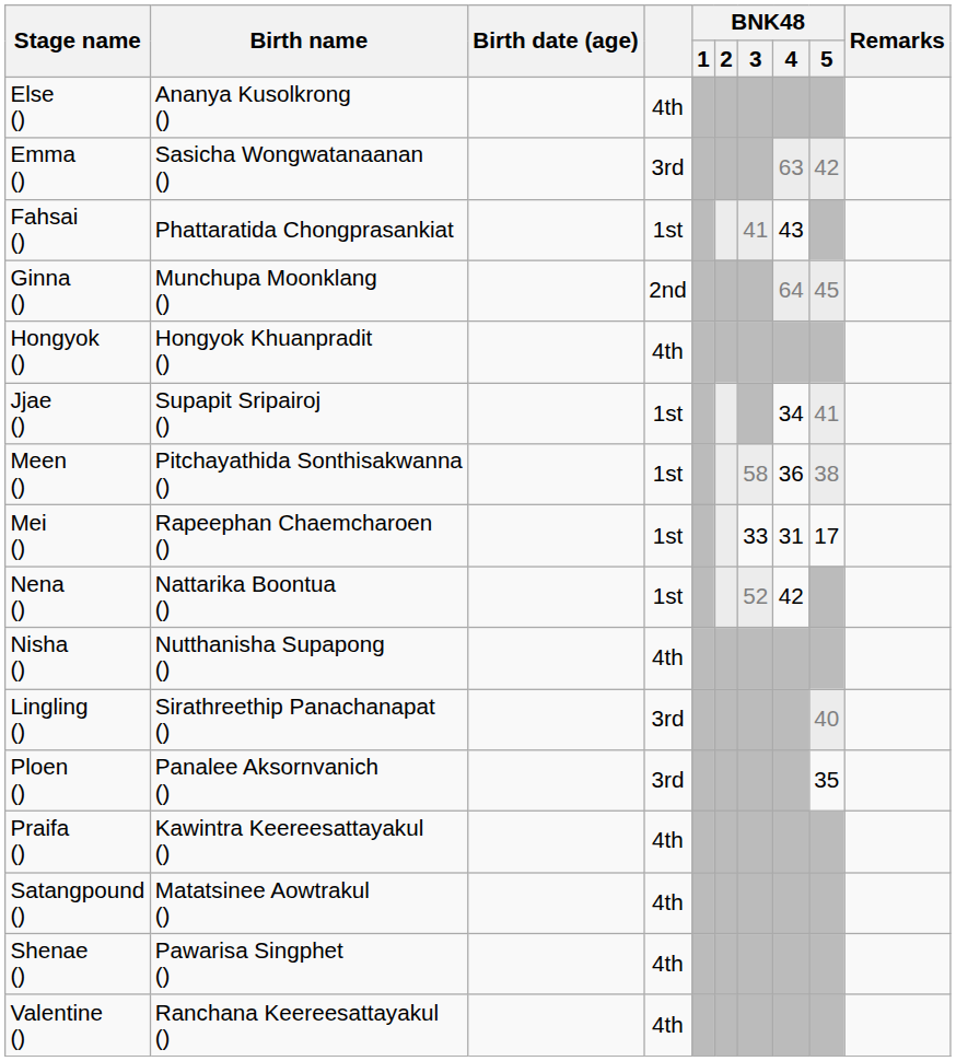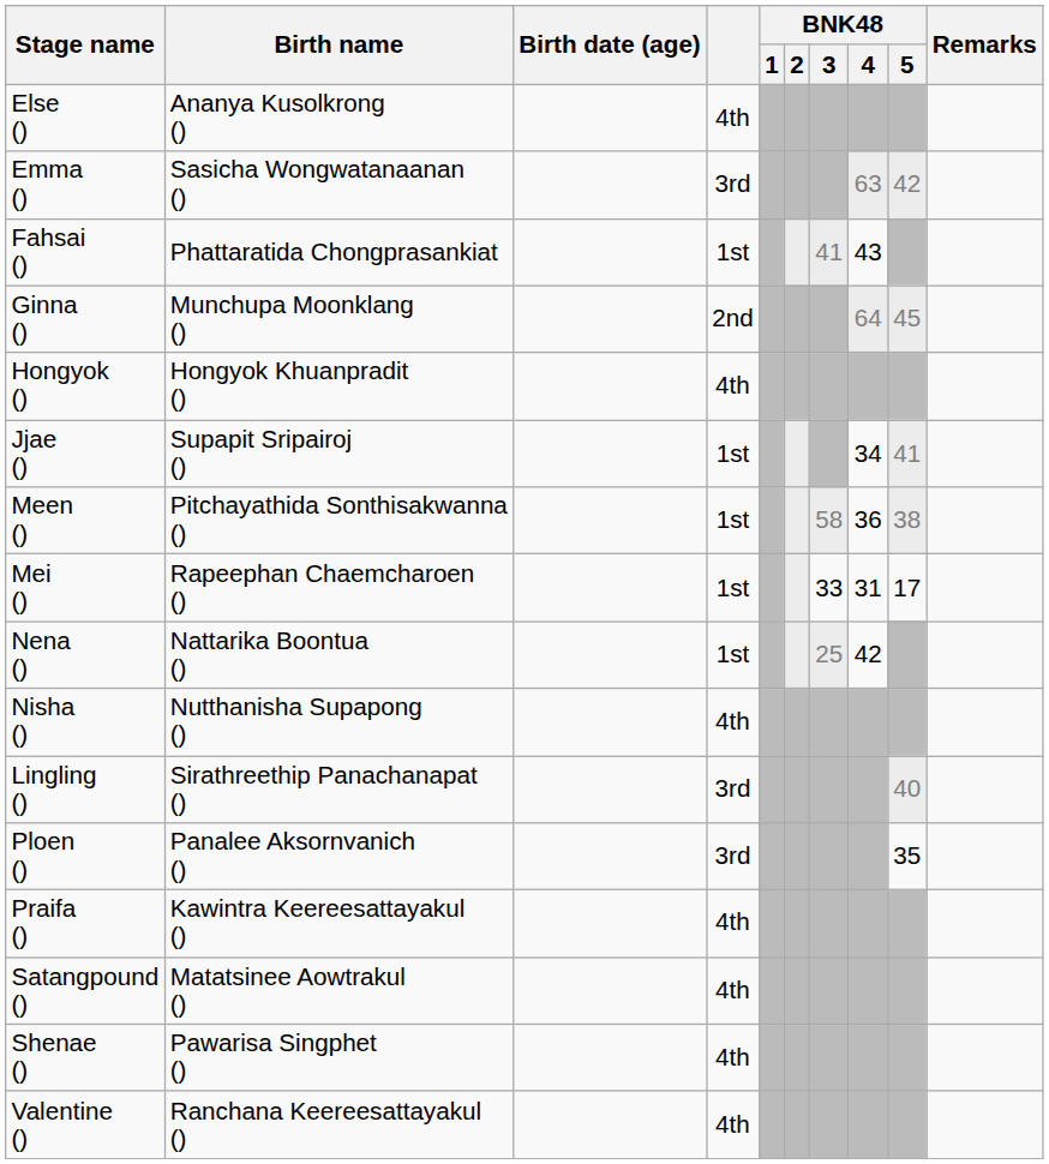Nena () | BNK48 / 3: 52 -> 25
